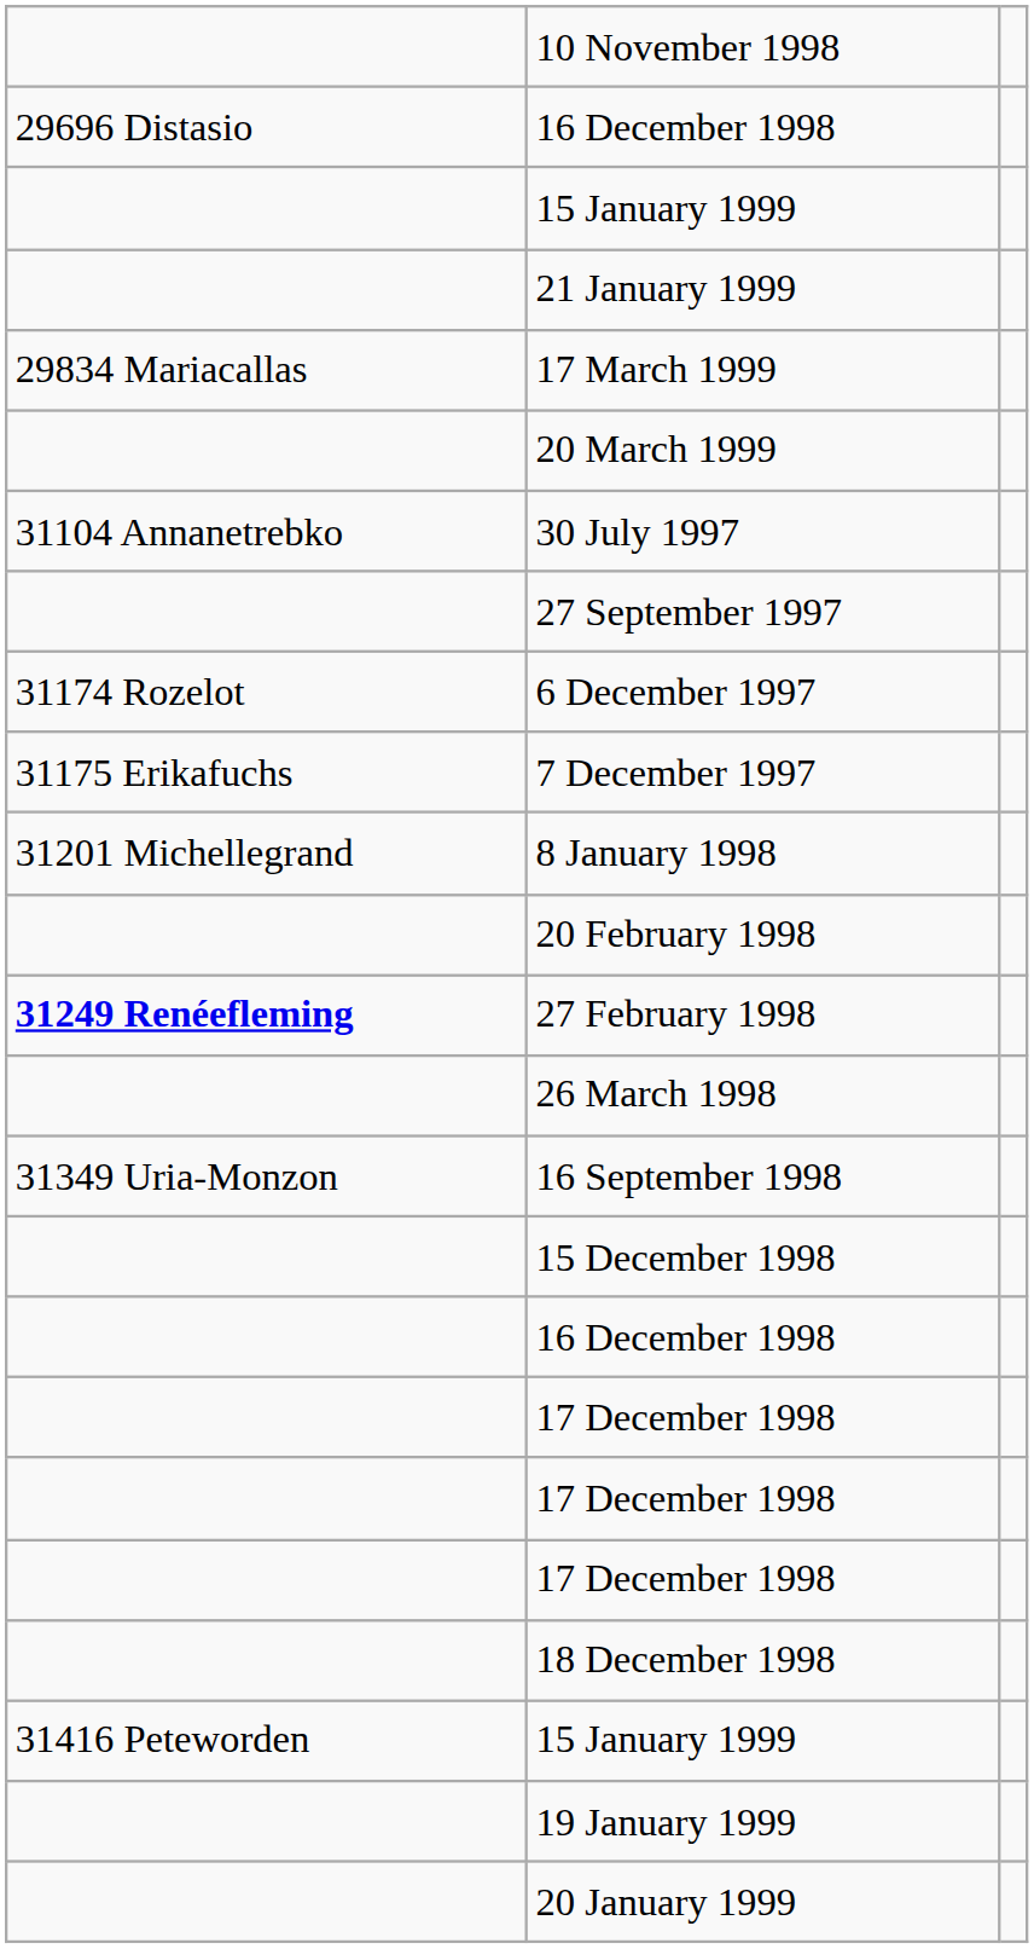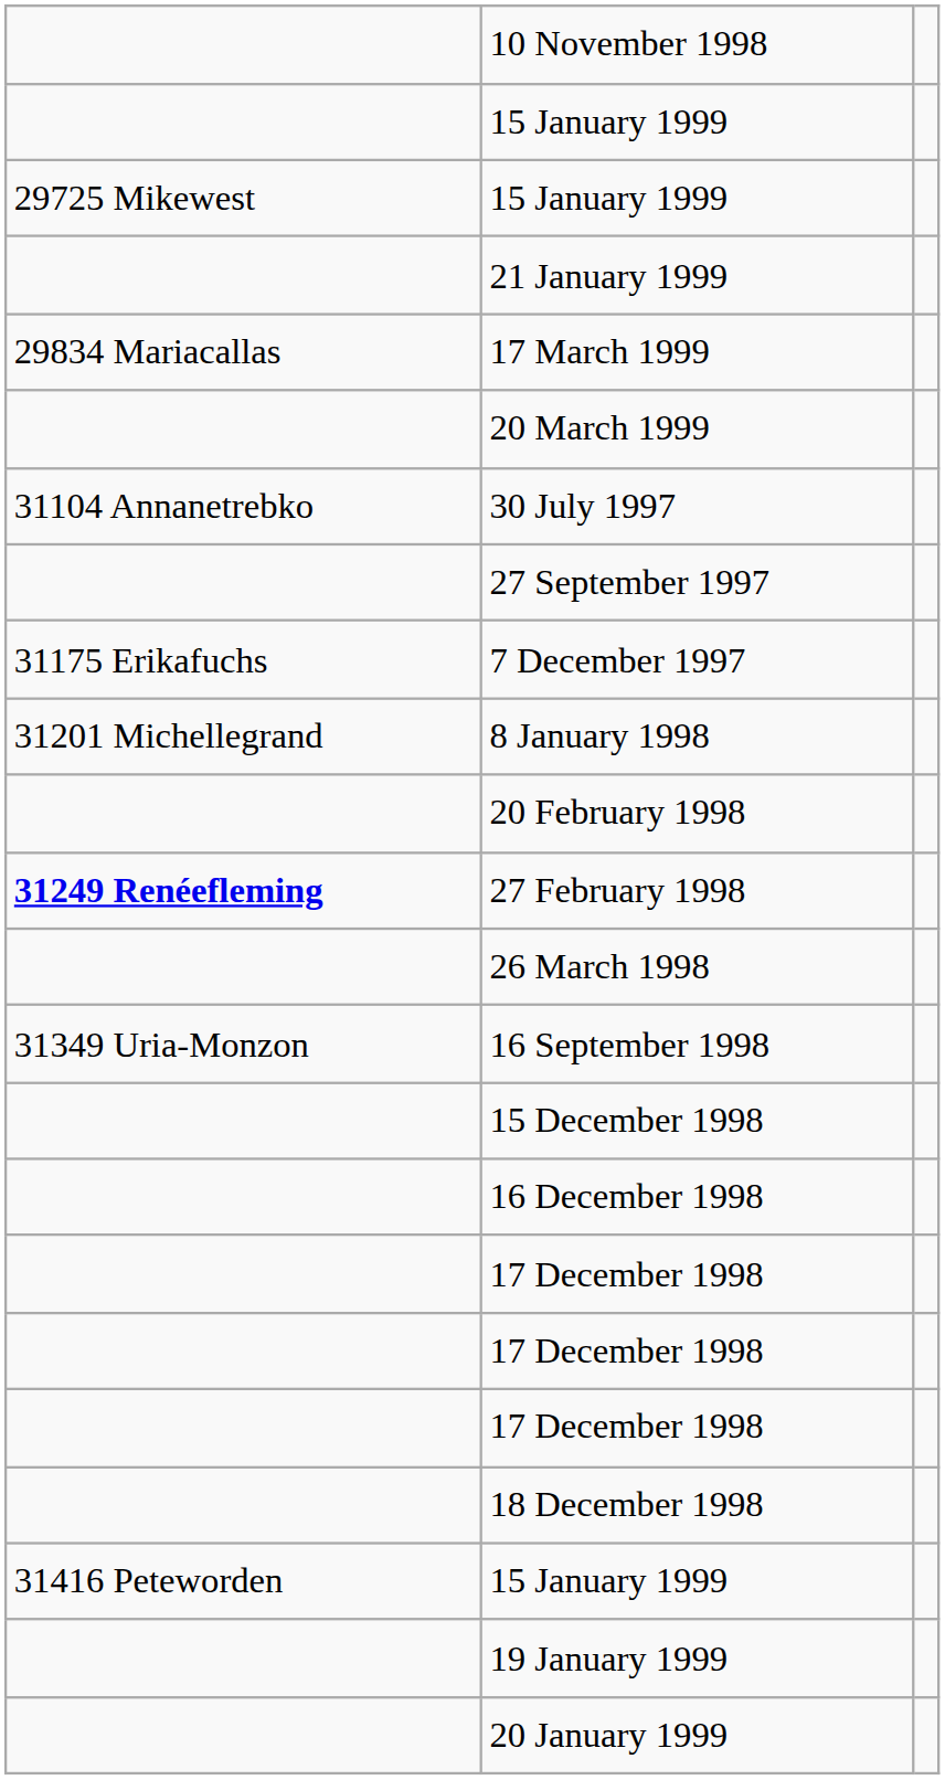- row: 29696 Distasio | 16 December 1998
+ row: 29725 Mikewest | 15 January 1999
- row: 31174 Rozelot | 6 December 1997
